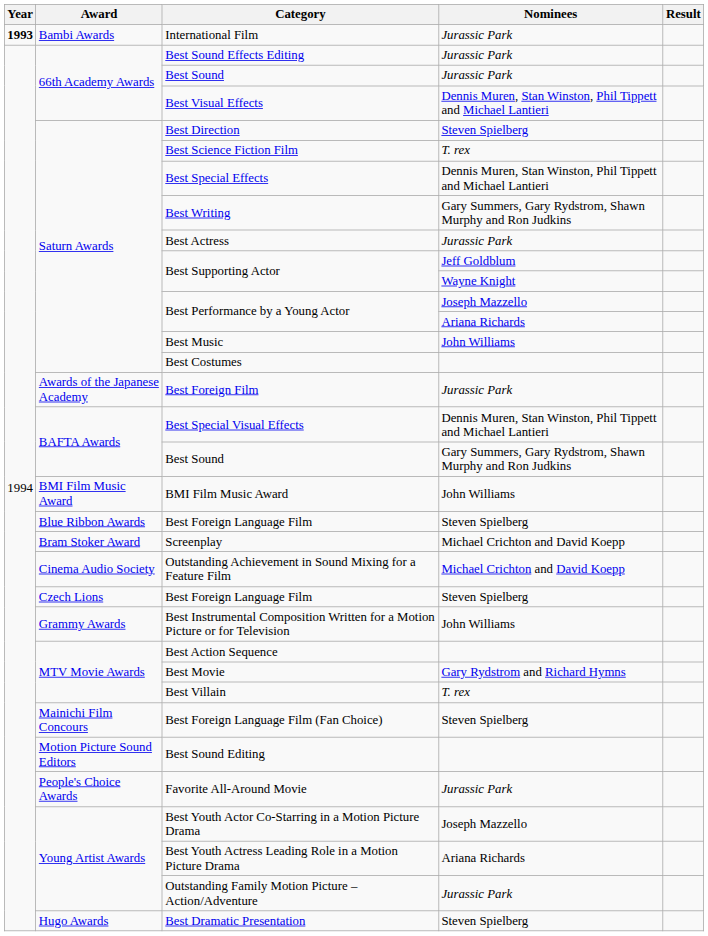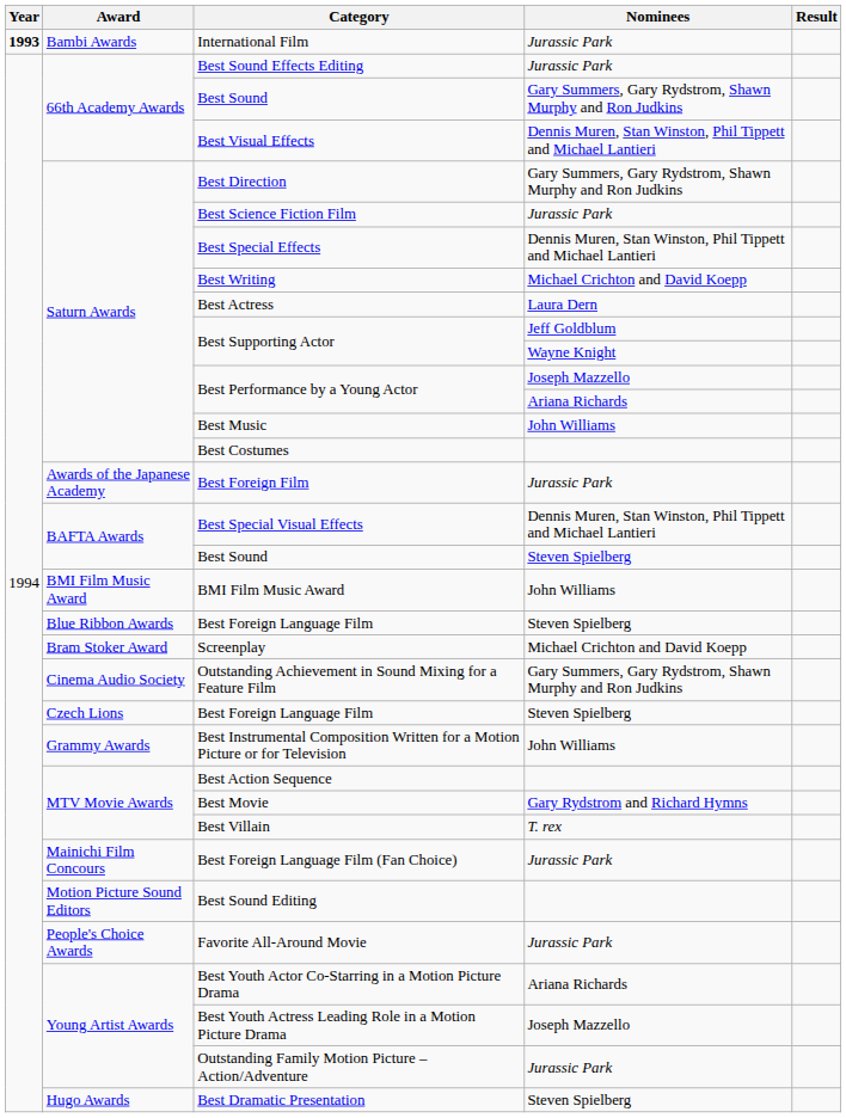66th Academy Awards / Best Sound | Nominees: Jurassic Park -> Gary Summers, Gary Rydstrom, Shawn Murphy and Ron Judkins
Best Direction | Nominees: Steven Spielberg -> Gary Summers, Gary Rydstrom, Shawn Murphy and Ron Judkins
Best Science Fiction Film | Nominees: T. rex -> Jurassic Park
Best Writing | Nominees: Gary Summers, Gary Rydstrom, Shawn Murphy and Ron Judkins -> Michael Crichton and David Koepp
Best Actress | Nominees: Jurassic Park -> Laura Dern
BAFTA Awards / Best Sound | Nominees: Gary Summers, Gary Rydstrom, Shawn Murphy and Ron Judkins -> Steven Spielberg
Outstanding Achievement in Sound Mixing for a Feature Film | Nominees: Michael Crichton and David Koepp -> Gary Summers, Gary Rydstrom, Shawn Murphy and Ron Judkins
Best Foreign Language Film (Fan Choice) | Nominees: Steven Spielberg -> Jurassic Park
Best Youth Actor Co-Starring in a Motion Picture Drama | Nominees: Joseph Mazzello -> Ariana Richards
Best Youth Actress Leading Role in a Motion Picture Drama | Nominees: Ariana Richards -> Joseph Mazzello
